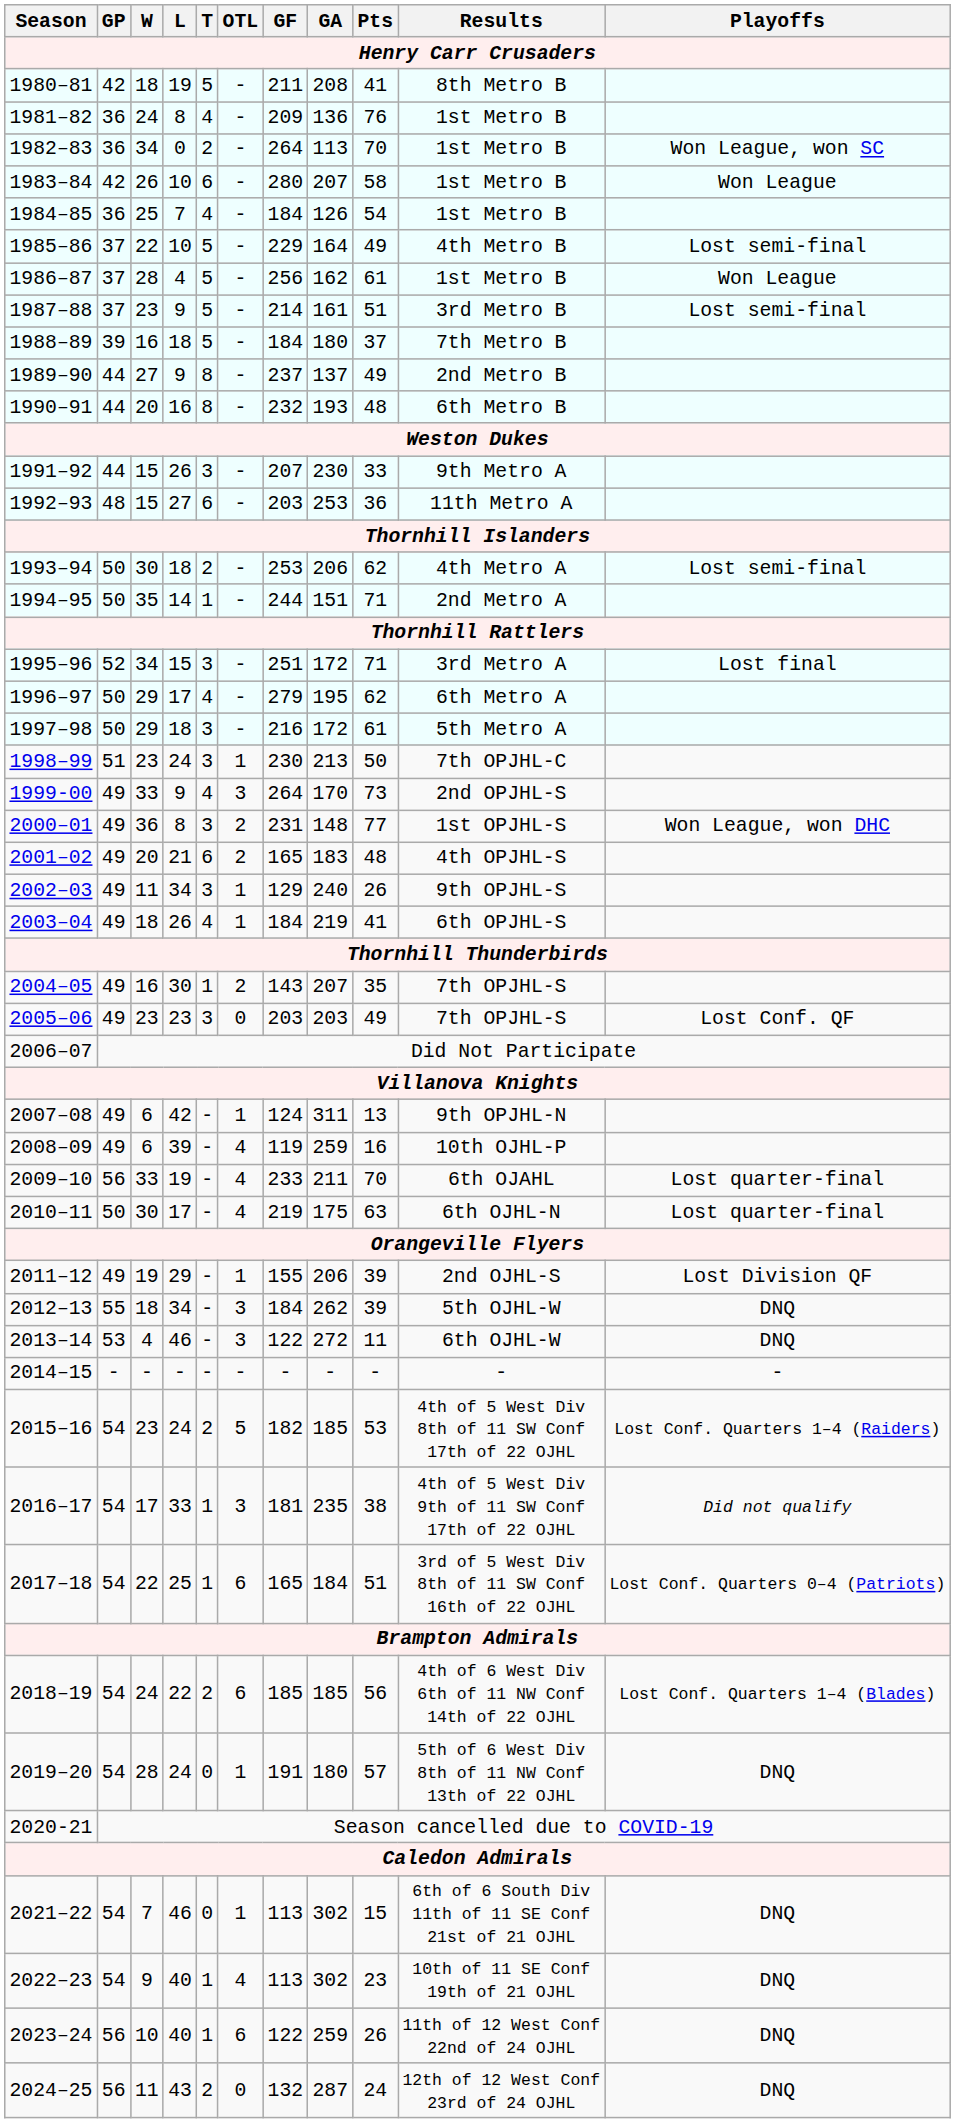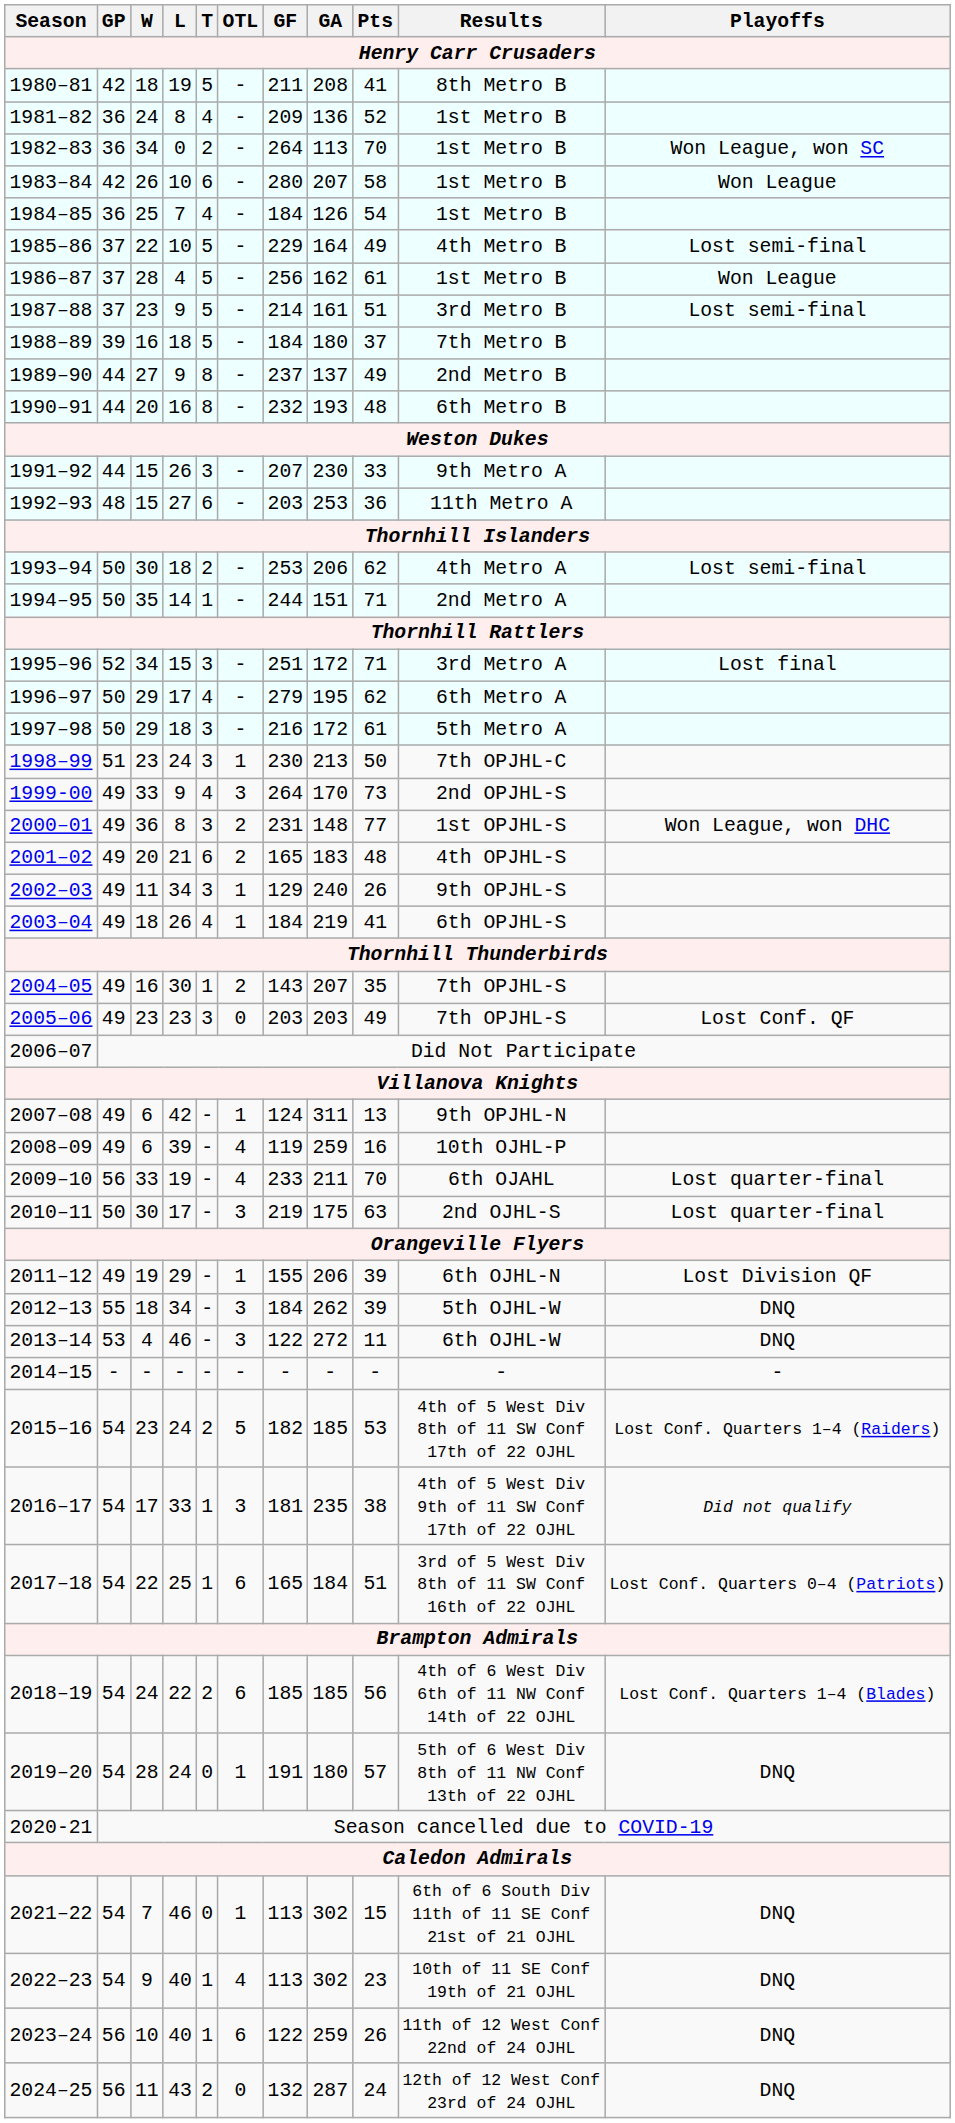1981–82 | Pts: 76 -> 52
2010–11 | OTL: 4 -> 3
2010–11 | Results: 6th OJHL-N -> 2nd OJHL-S
2011–12 | Results: 2nd OJHL-S -> 6th OJHL-N
